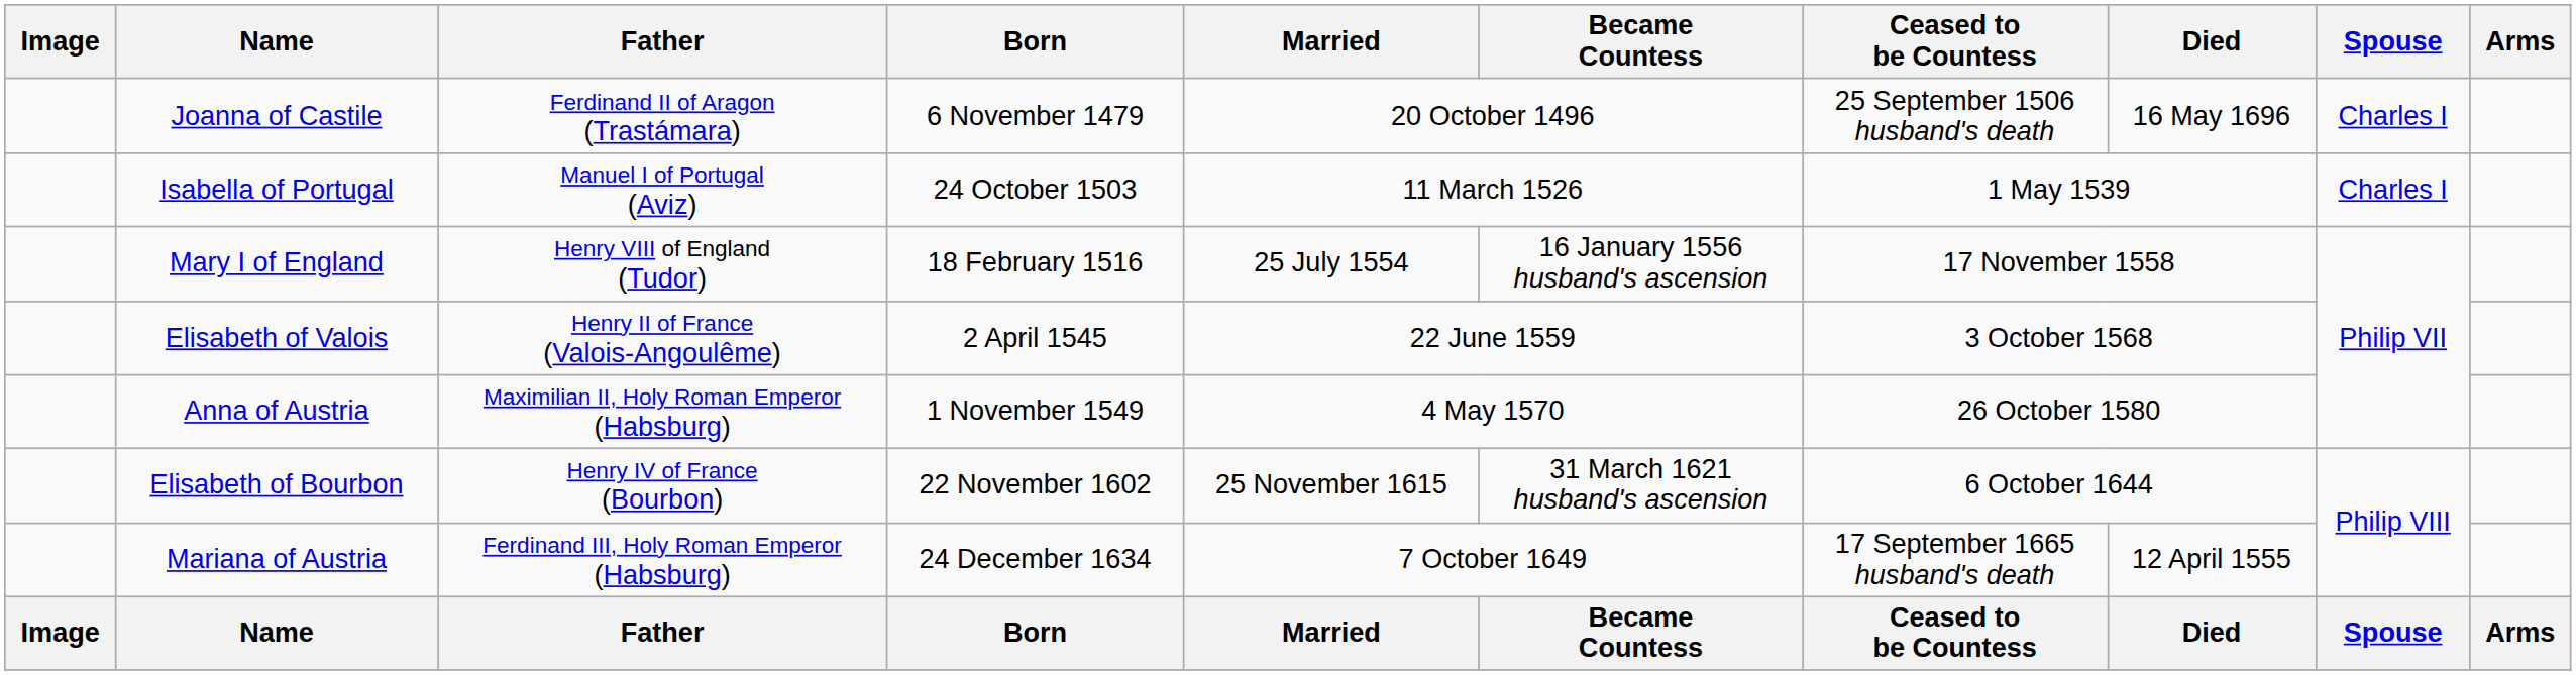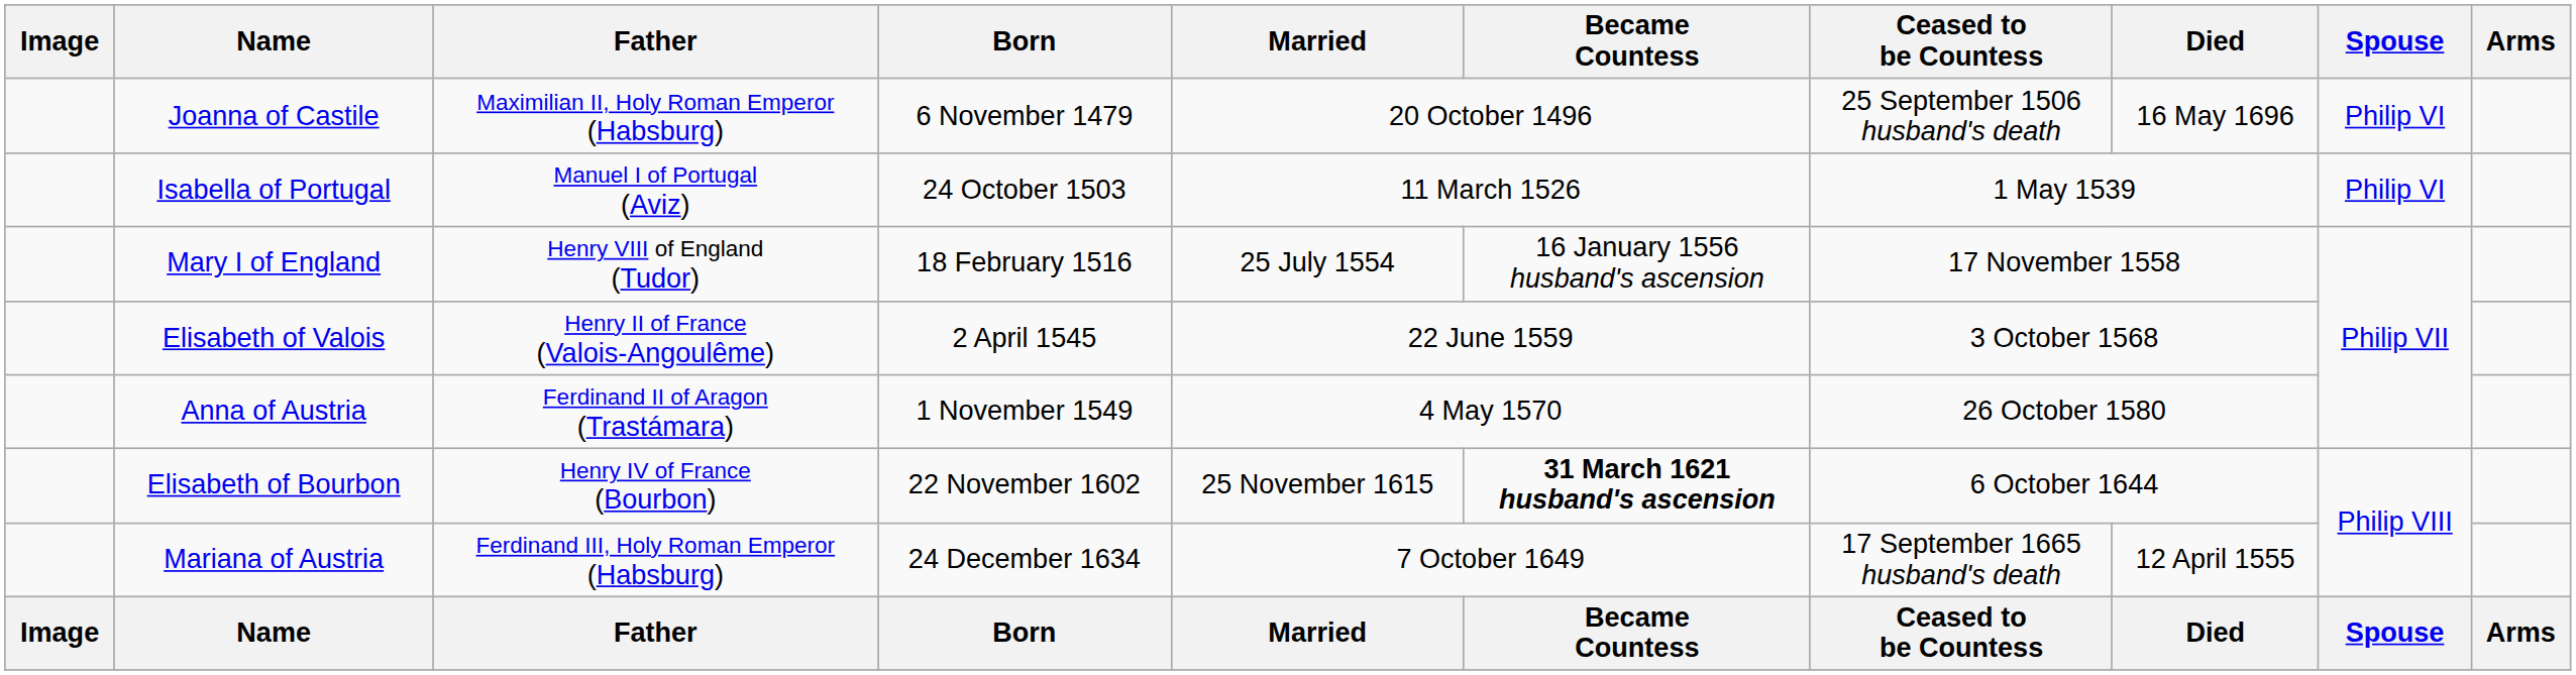Joanna of Castile | Father: Ferdinand II of Aragon (Trastámara) -> Maximilian II, Holy Roman Emperor (Habsburg)
Joanna of Castile | Spouse: Charles I -> Philip VI
Isabella of Portugal | Spouse: Charles I -> Philip VI
Anna of Austria | Father: Maximilian II, Holy Roman Emperor (Habsburg) -> Ferdinand II of Aragon (Trastámara)
Elisabeth of Bourbon | Became Countess: normal -> bold
